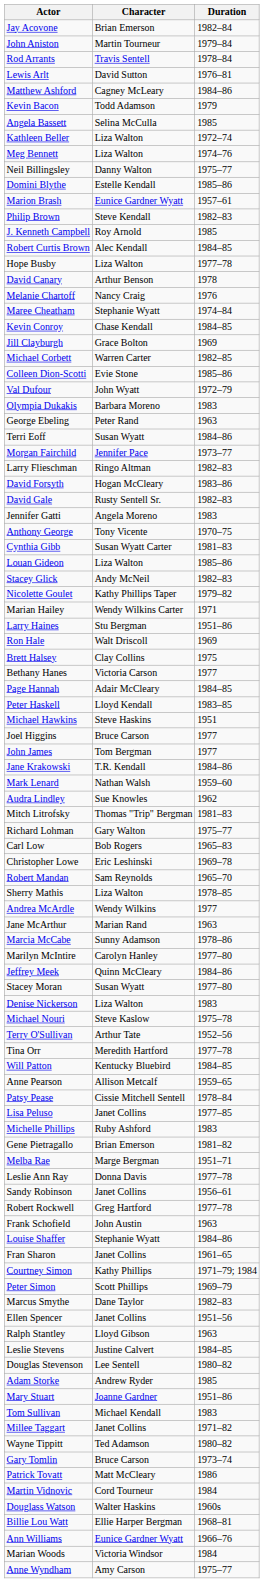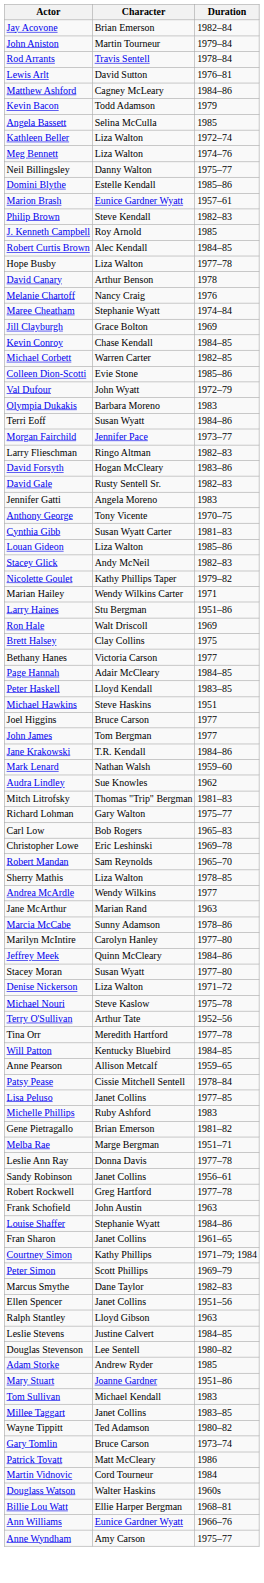rows swapped: Jill Clayburgh <-> Kevin Conroy
- row: George Ebeling | Peter Rand | 1963
Denise Nickerson | Duration: 1983 -> 1971–72
Millee Taggart | Duration: 1971–82 -> 1983–85
- row: Marian Woods | Victoria Windsor | 1984
